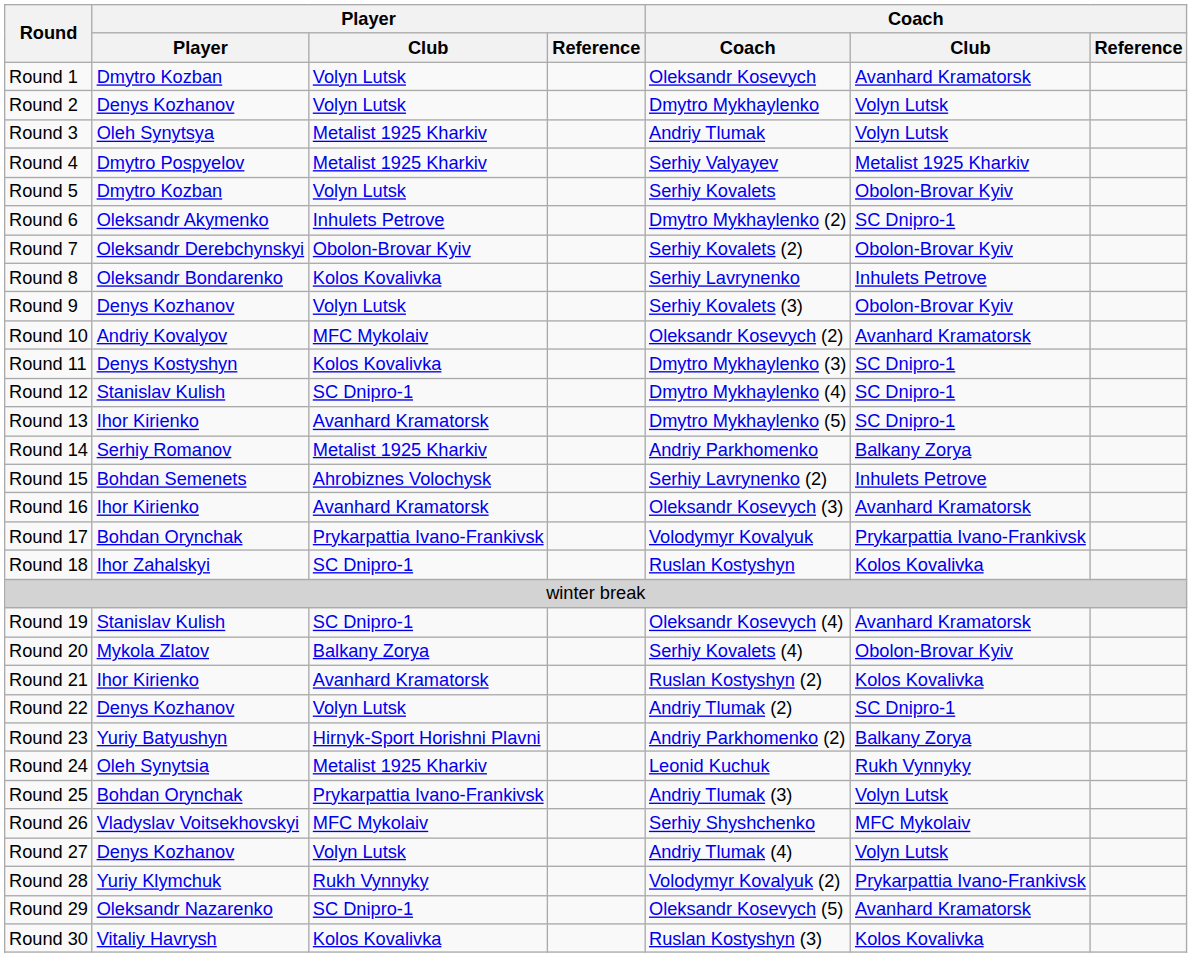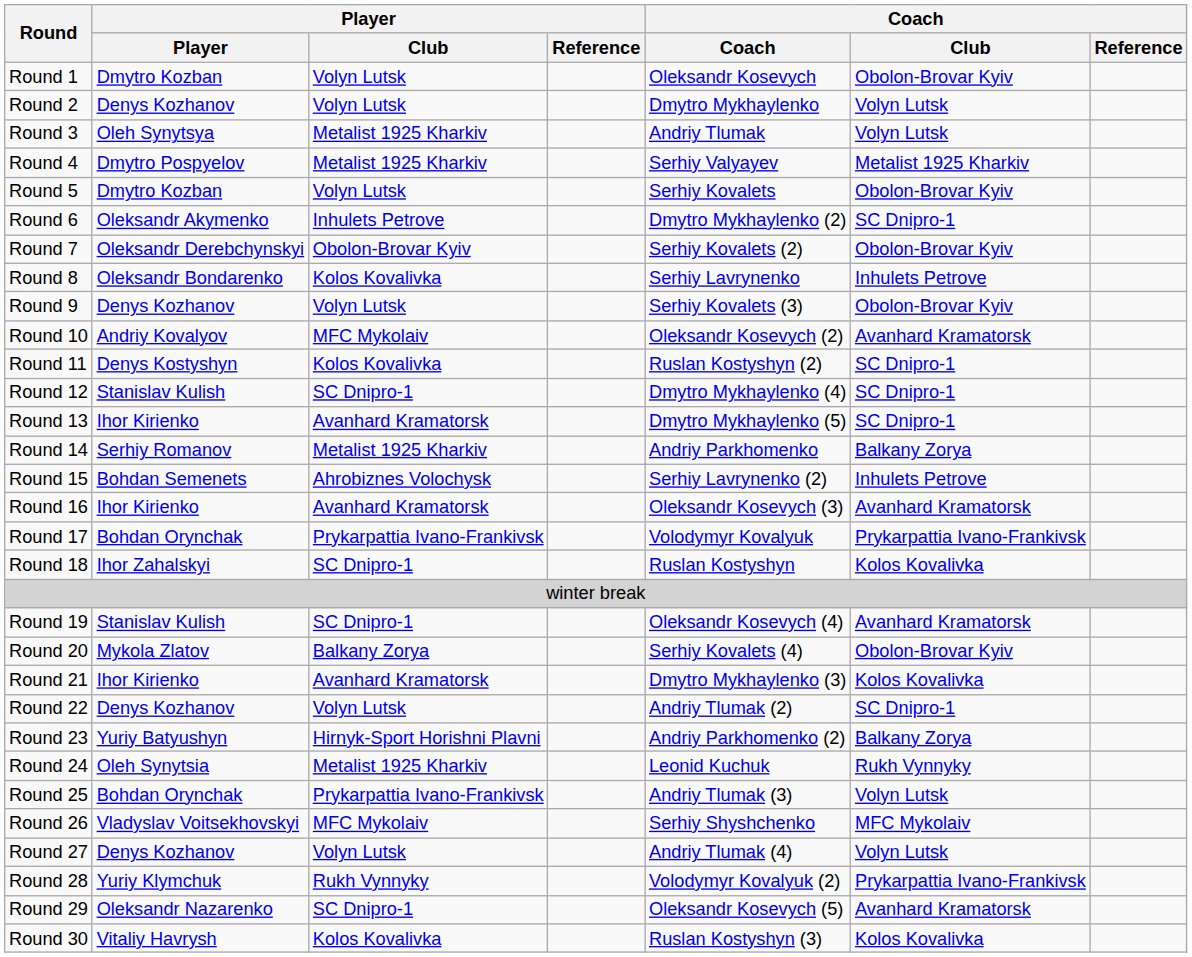Round 1 | Coach / Club: Avanhard Kramatorsk -> Obolon-Brovar Kyiv
Round 11 | Coach: Dmytro Mykhaylenko (3) -> Ruslan Kostyshyn (2)
Round 21 | Coach: Ruslan Kostyshyn (2) -> Dmytro Mykhaylenko (3)
